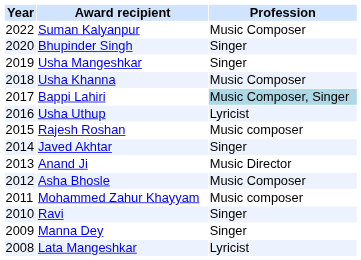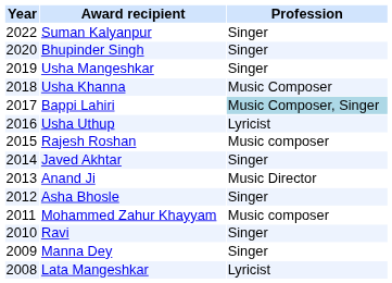Suman Kalyanpur | Profession: Music Composer -> Singer
Asha Bhosle | Profession: Music Composer -> Singer
